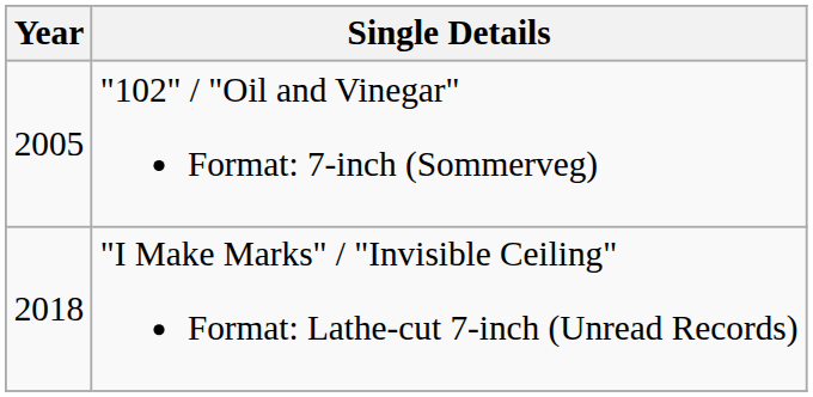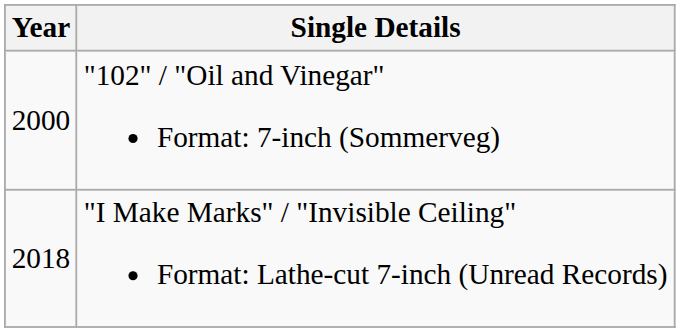"102" / "Oil and Vinegar" Format: 7-inch (Sommerveg) | Year: 2005 -> 2000
